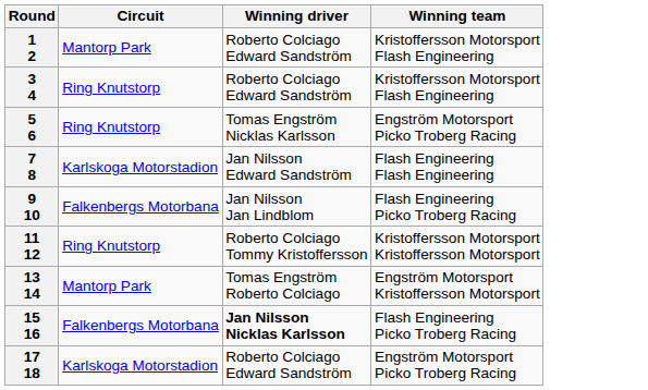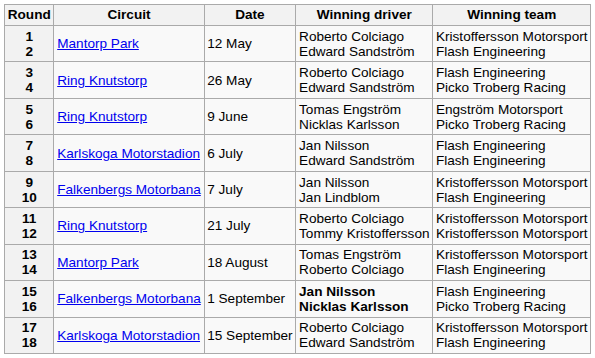+ column: Date | 12 May | 26 May | 9 June | 6 July | 7 July | 21 July | 18 August | 1 September | 15 September
3 4 | Winning team: Kristoffersson Motorsport Flash Engineering -> Flash Engineering Picko Troberg Racing
9 10 | Winning team: Flash Engineering Picko Troberg Racing -> Kristoffersson Motorsport Flash Engineering
13 14 | Winning team: Engström Motorsport Kristoffersson Motorsport -> Kristoffersson Motorsport Flash Engineering
17 18 | Winning team: Engström Motorsport Picko Troberg Racing -> Kristoffersson Motorsport Flash Engineering
